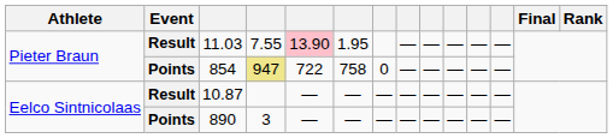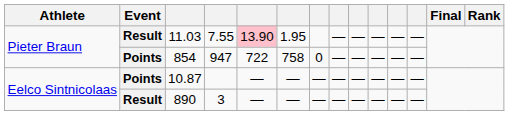854 | column 4: khaki background -> no background
10.87 | Event: Result -> Points
890 | Event: Points -> Result
